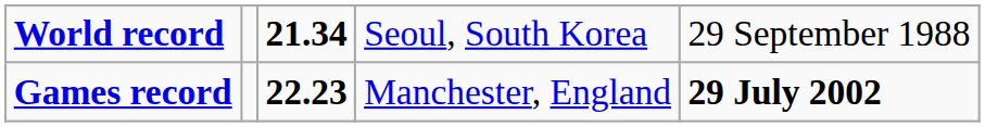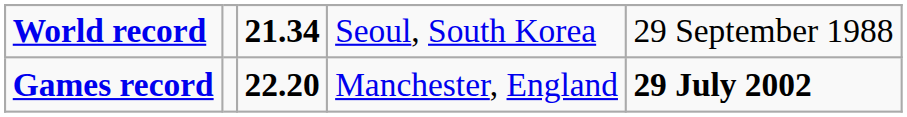Games record | column 3: 22.23 -> 22.20
